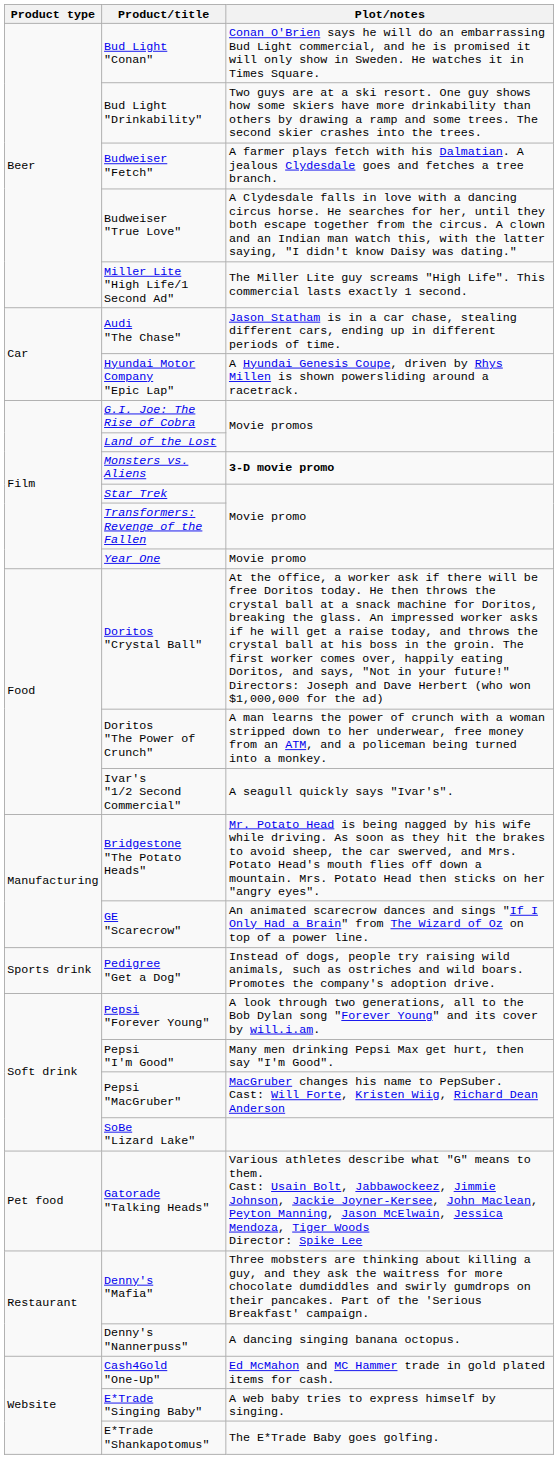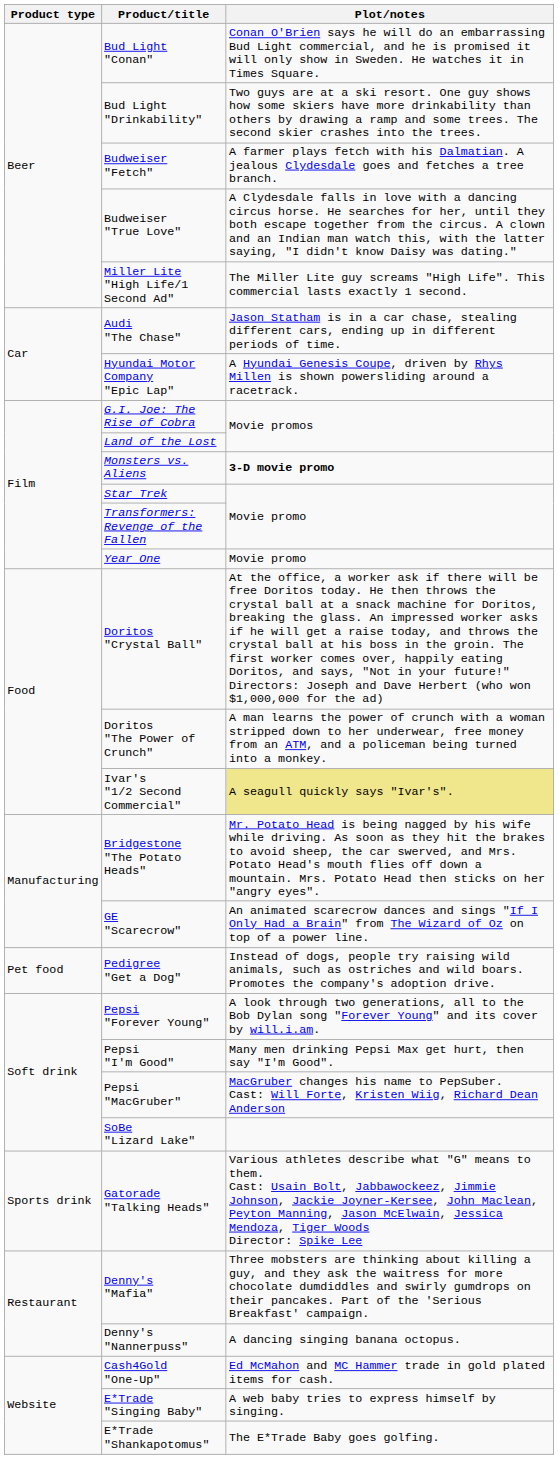Ivar's "1/2 Second Commercial" | Plot/notes: no background -> khaki background
Pedigree "Get a Dog" | Product type: Sports drink -> Pet food
Gatorade "Talking Heads" | Product type: Pet food -> Sports drink
